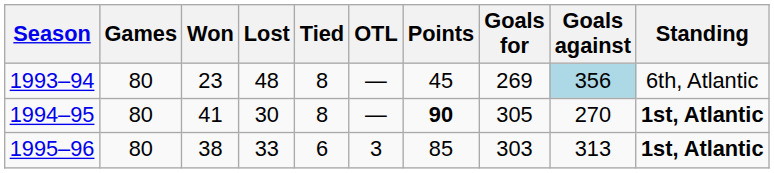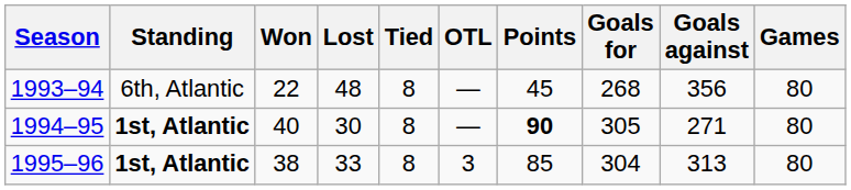columns swapped: Games <-> Standing
1993–94 | Won: 23 -> 22
1993–94 | Goals for: 269 -> 268
1993–94 | Goals against: lightblue background -> no background
1994–95 | Won: 41 -> 40
1994–95 | Goals against: 270 -> 271
1995–96 | Tied: 6 -> 8
1995–96 | Goals for: 303 -> 304
